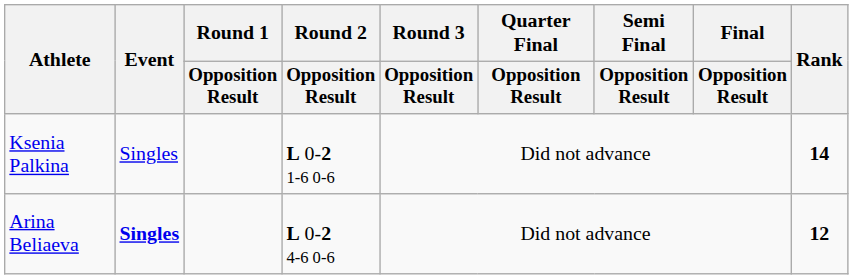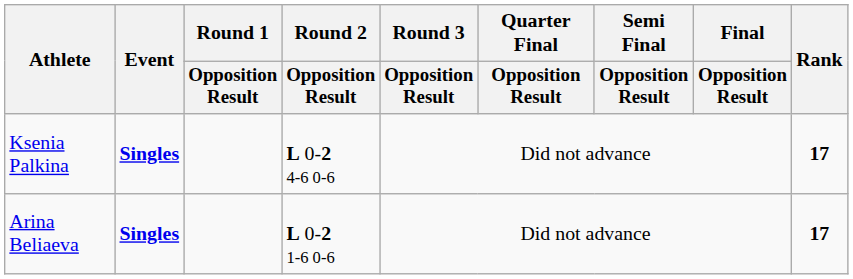Ksenia Palkina | Event: normal -> bold
Ksenia Palkina | Round 2 / Opposition Result: L 0-2 1-6 0-6 -> L 0-2 4-6 0-6
Ksenia Palkina | Rank: 14 -> 17
Arina Beliaeva | Round 2 / Opposition Result: L 0-2 4-6 0-6 -> L 0-2 1-6 0-6
Arina Beliaeva | Rank: 12 -> 17
